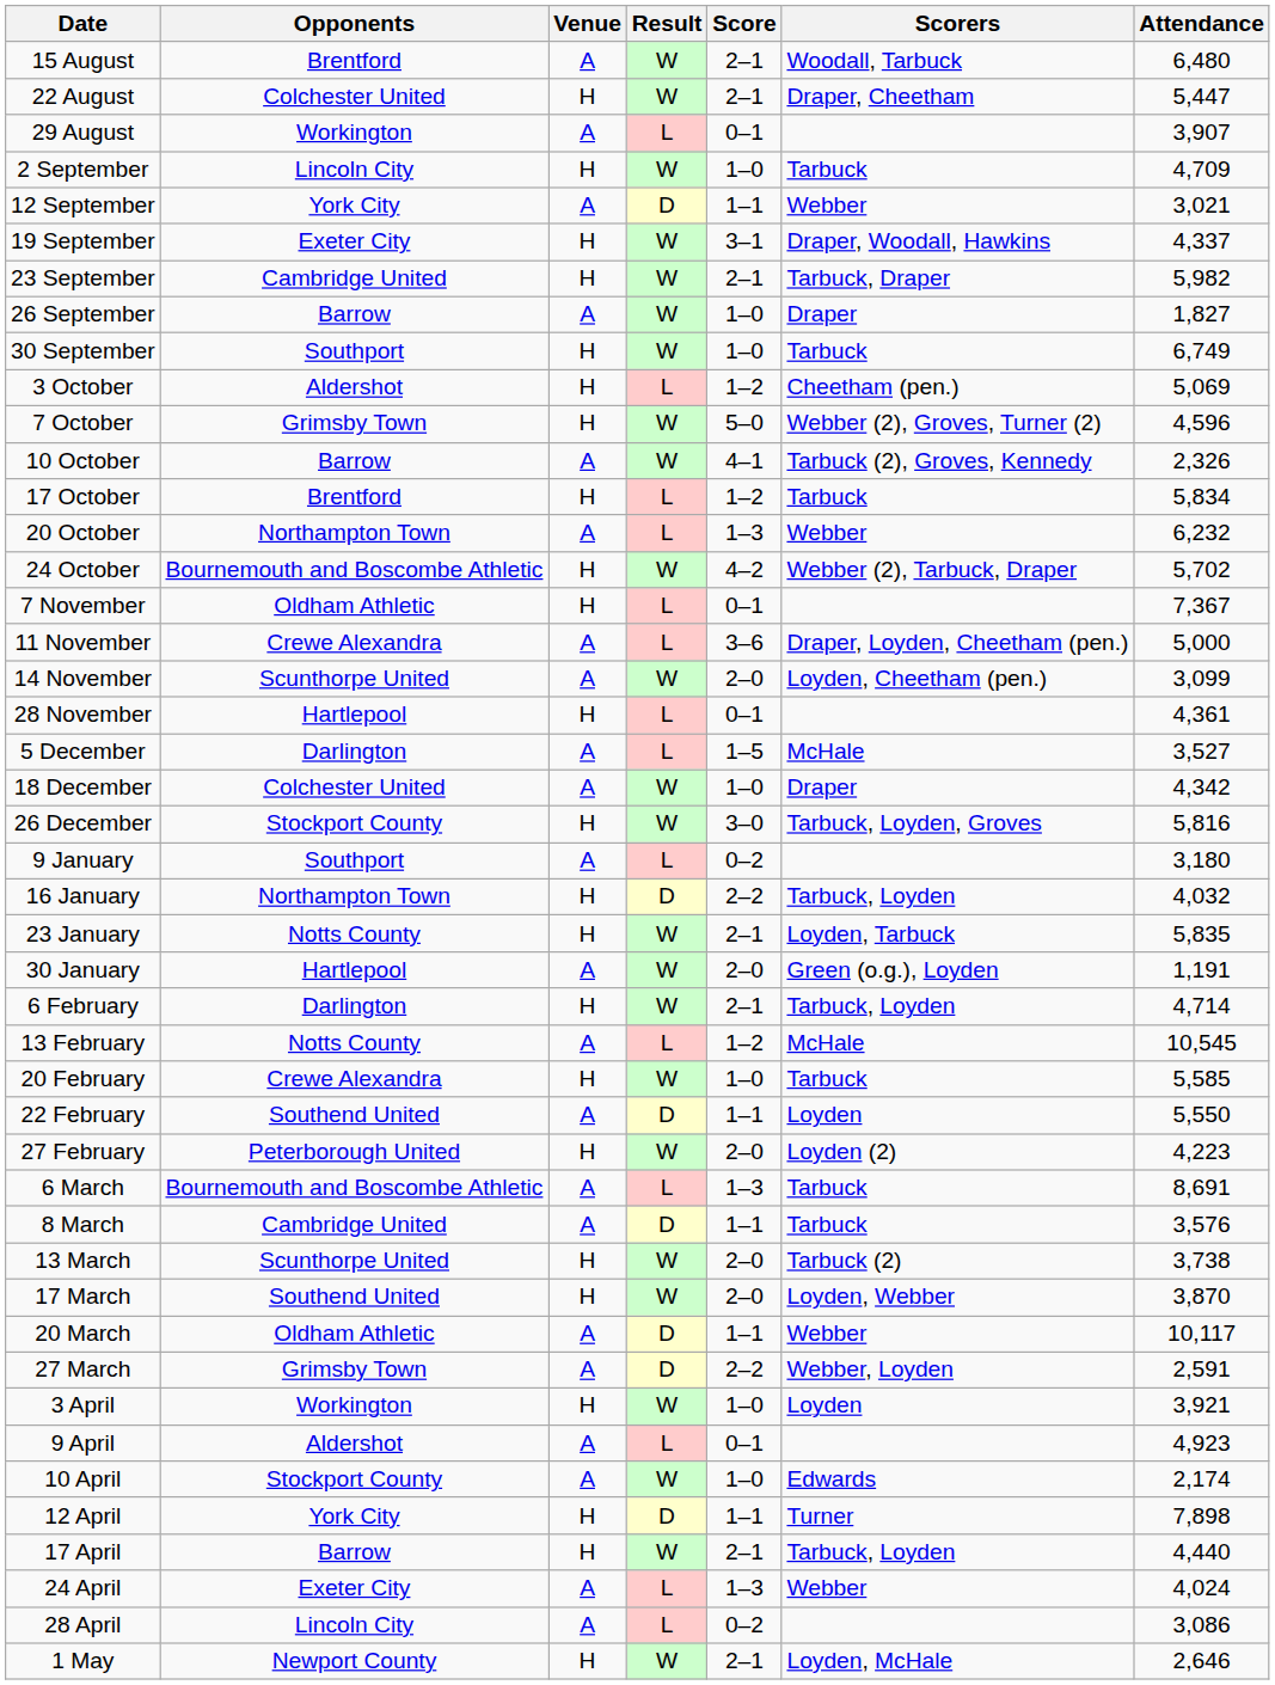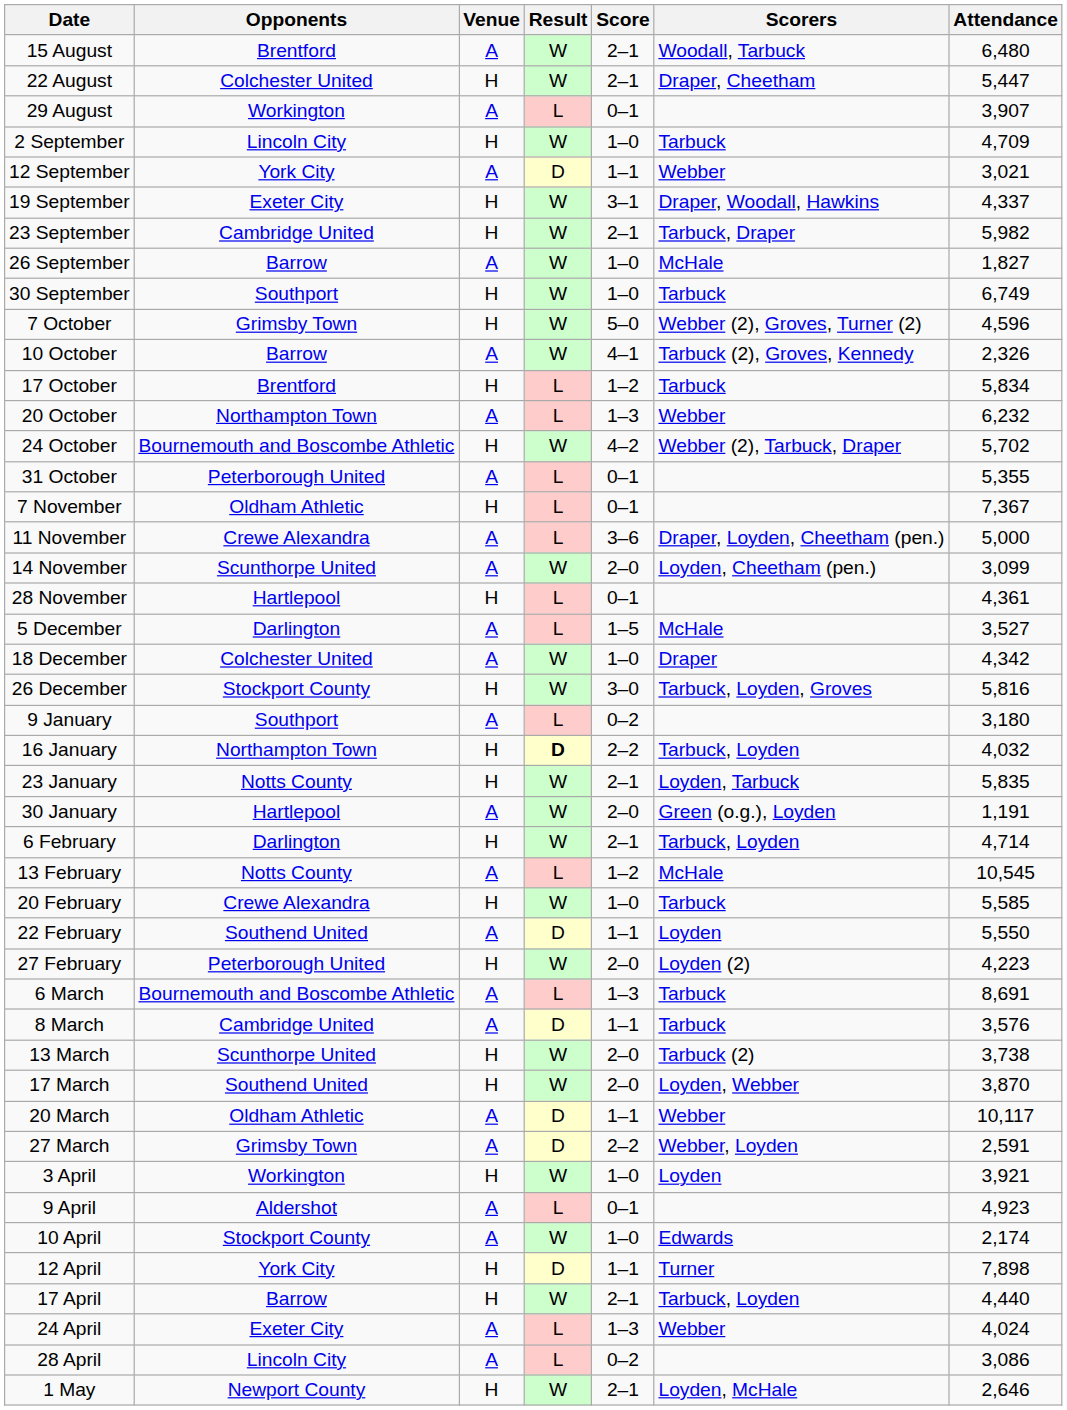26 September | Scorers: Draper -> McHale
- row: 3 October | Aldershot | H | L | 1–2 | Cheetham (pen.) | 5,069
+ row: 31 October | Peterborough United | A | L | 0–1 | 5,355
16 January | Result: normal -> bold
